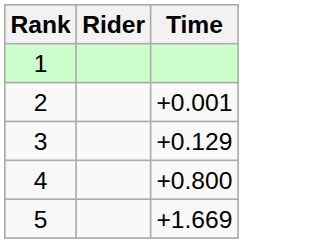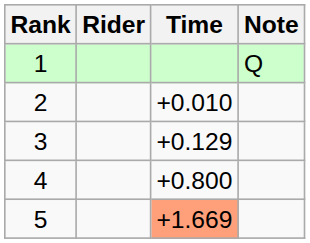+ column: Note | Q
2 | Time: +0.001 -> +0.010
5 | Time: no background -> lightsalmon background
